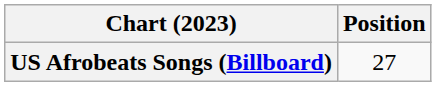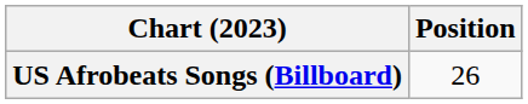US Afrobeats Songs (Billboard) | Position: 27 -> 26
